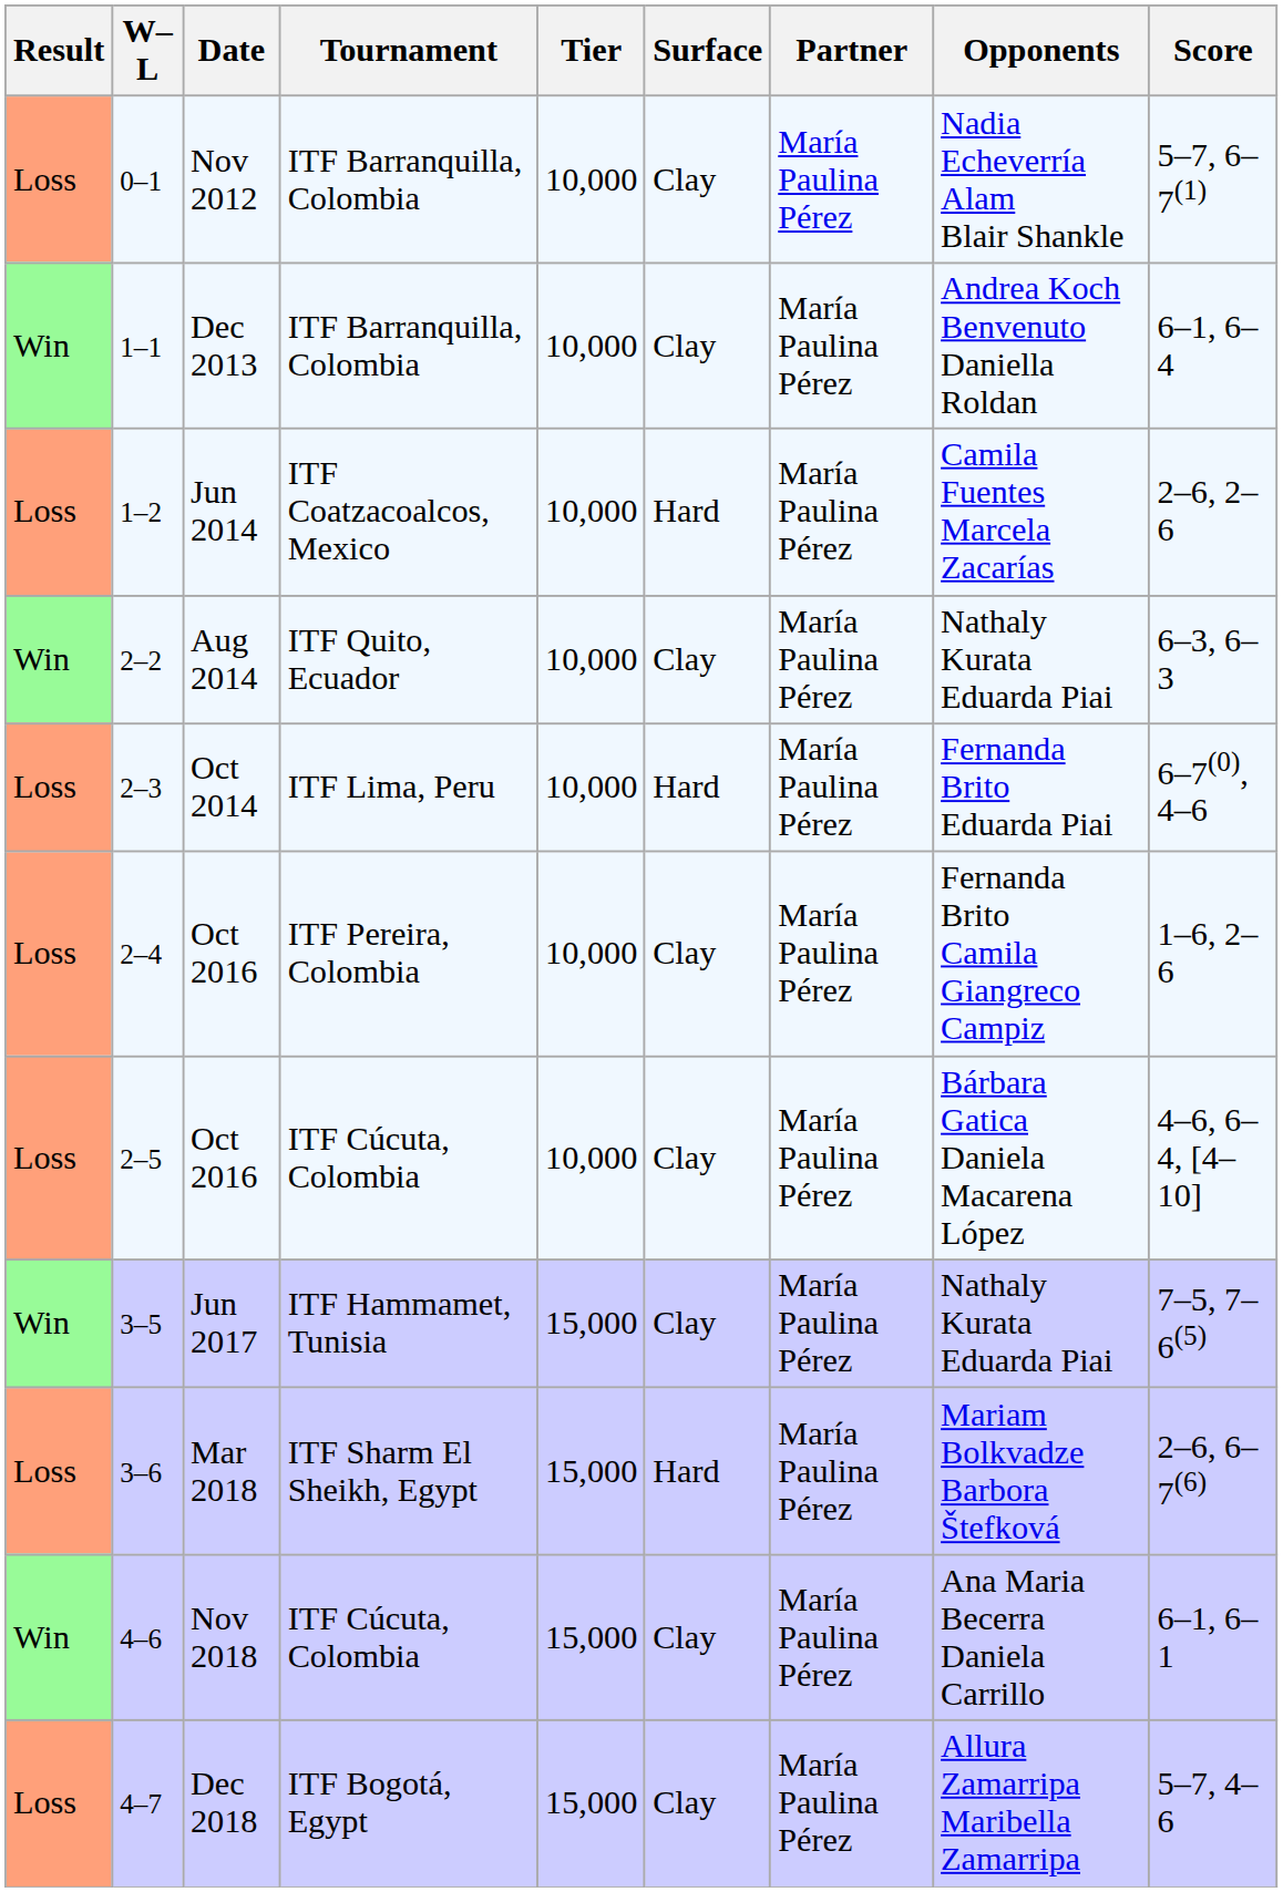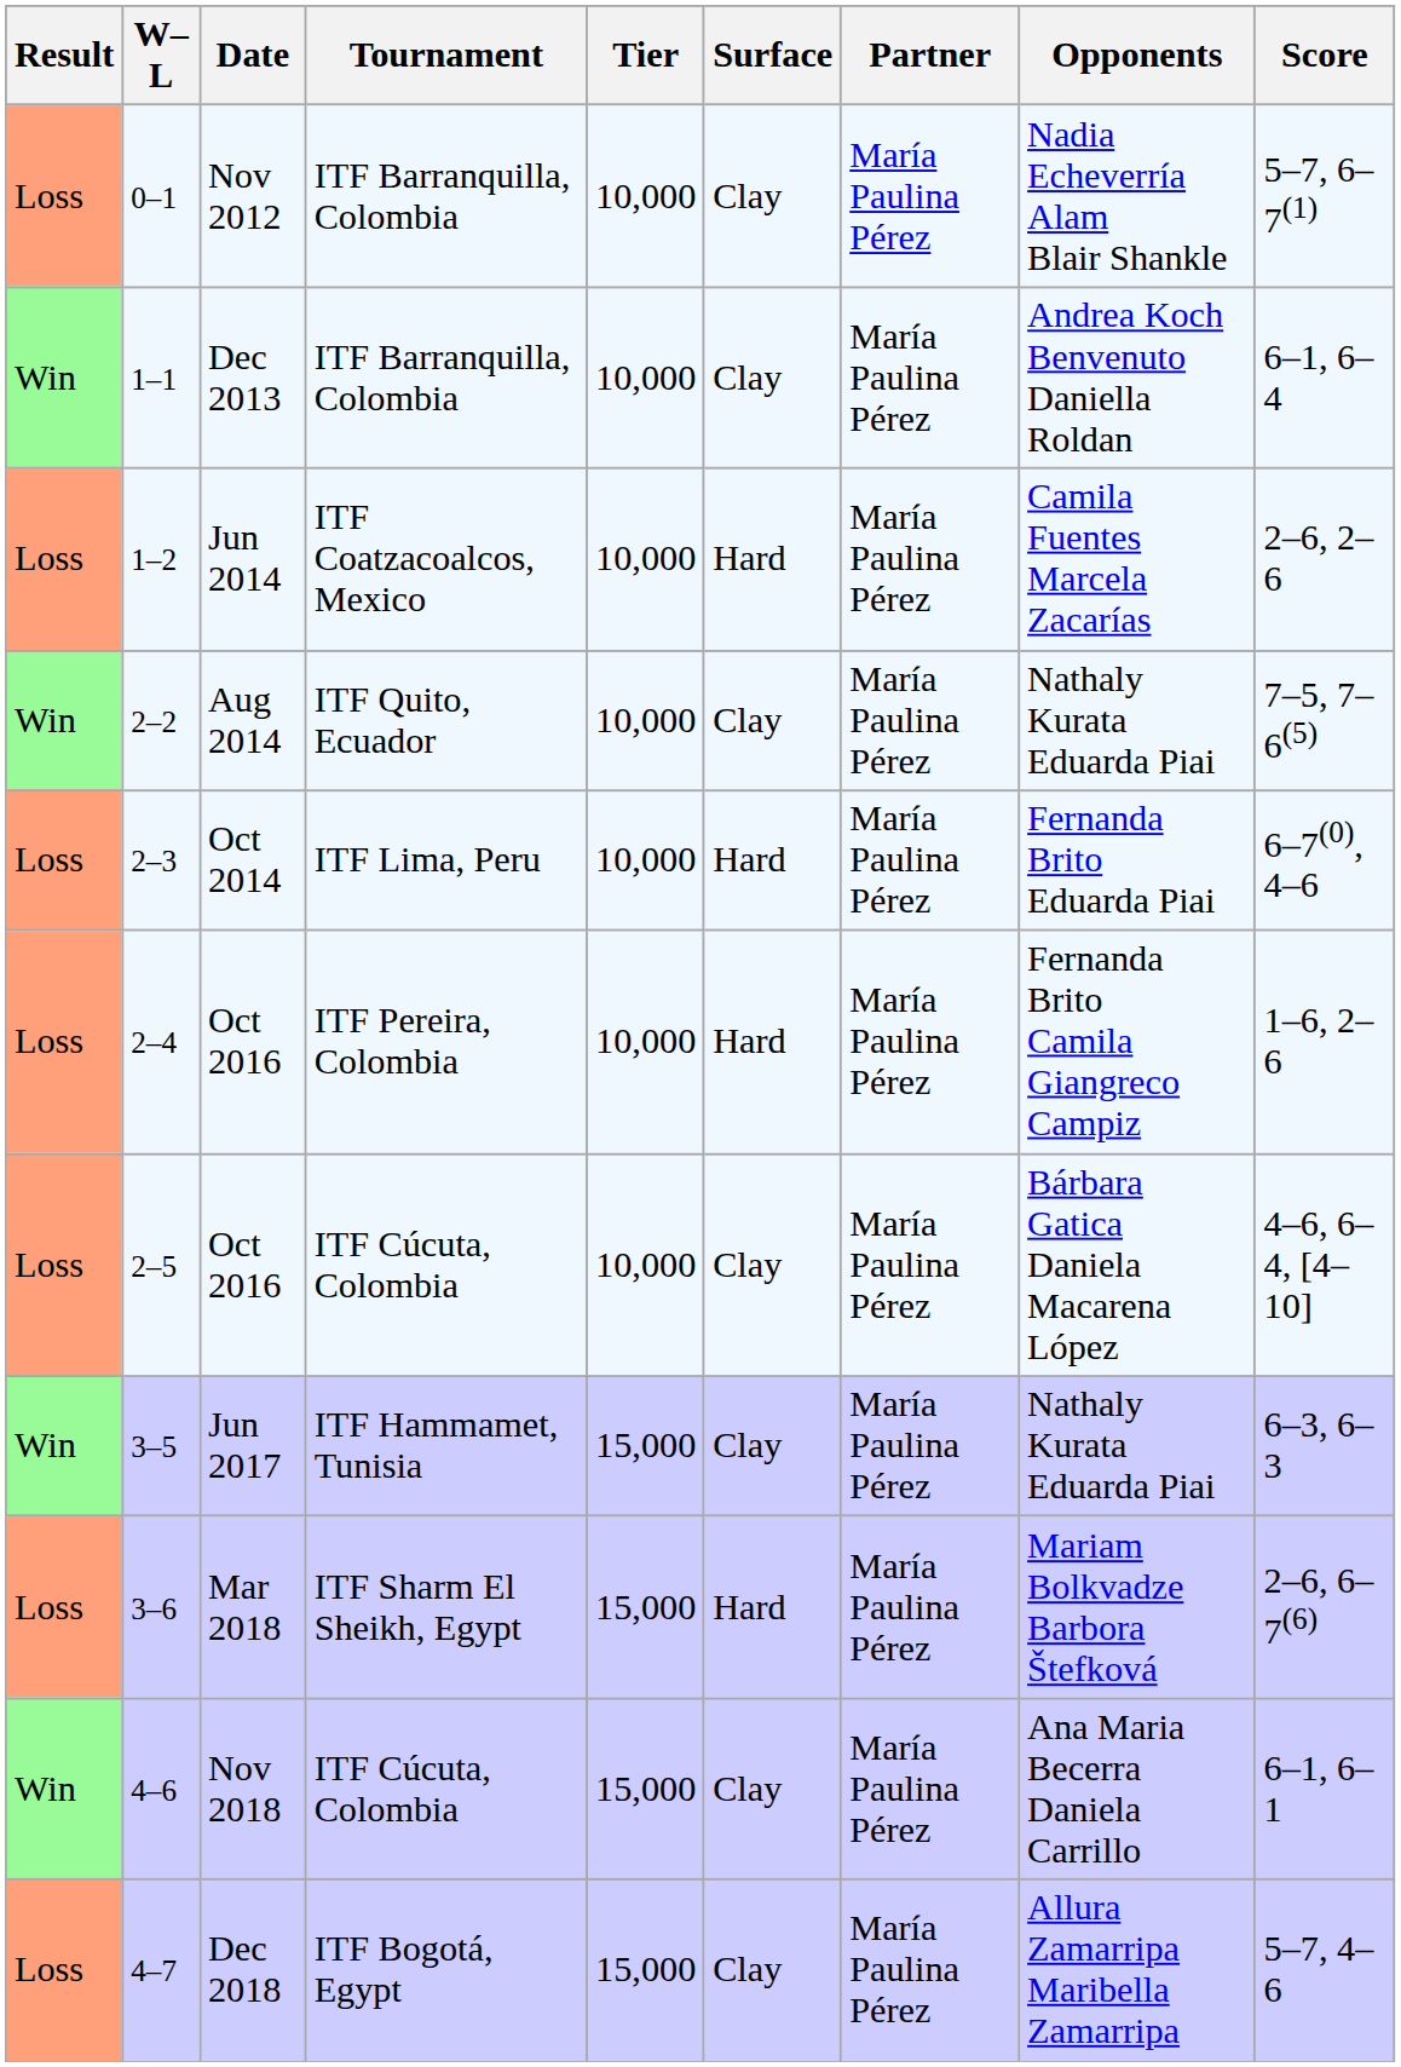Aug 2014 | Score: 6–3, 6–3 -> 7–5, 7–6(5)
2–4 / Oct 2016 | Surface: Clay -> Hard
Jun 2017 | Score: 7–5, 7–6(5) -> 6–3, 6–3
